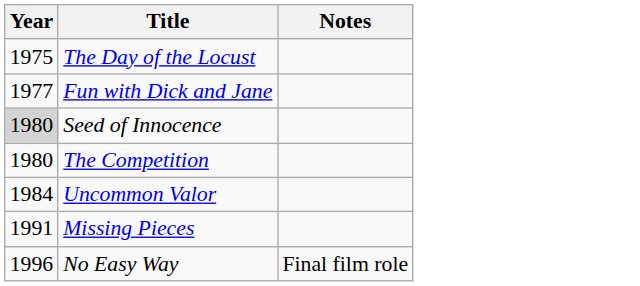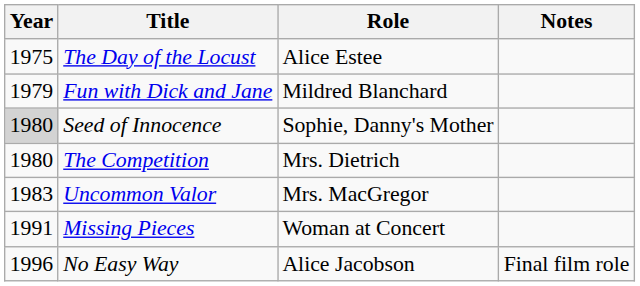+ column: Role | Alice Estee | Mildred Blanchard | Sophie, Danny's Mother | Mrs. Dietrich | Mrs. MacGregor | Woman at Concert | Alice Jacobson
Fun with Dick and Jane | Year: 1977 -> 1979
Uncommon Valor | Year: 1984 -> 1983
